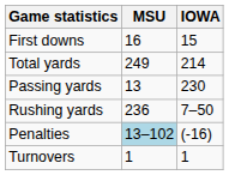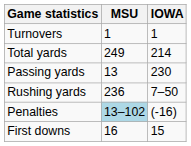rows swapped: First downs <-> Turnovers
